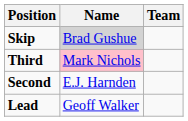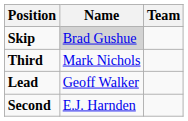Third | Name: pink background -> no background
rows swapped: Second <-> Lead
